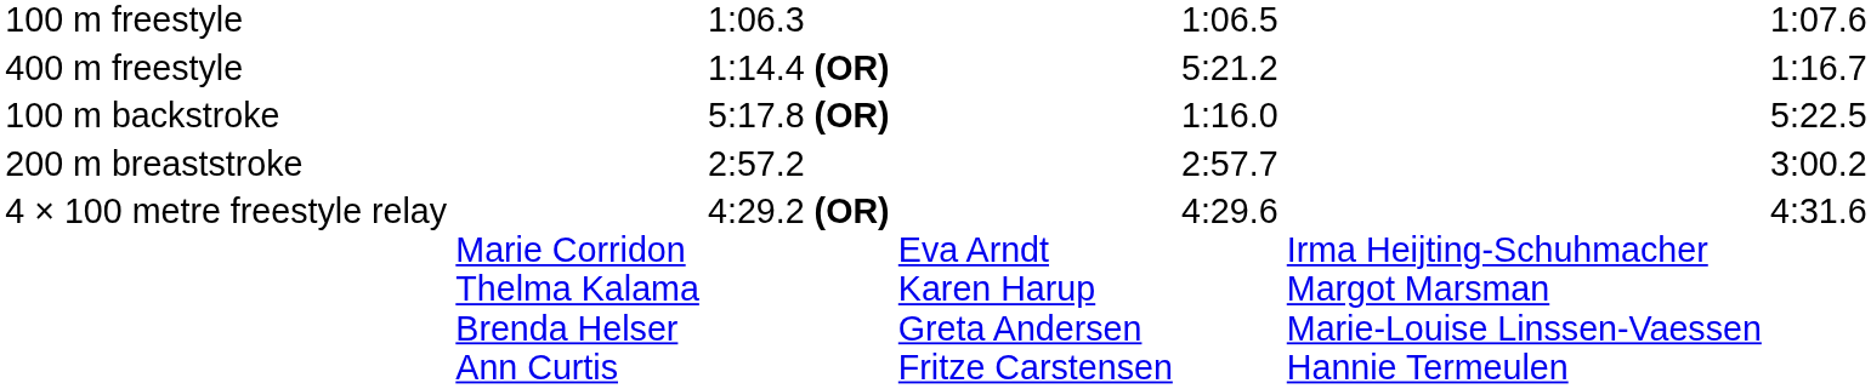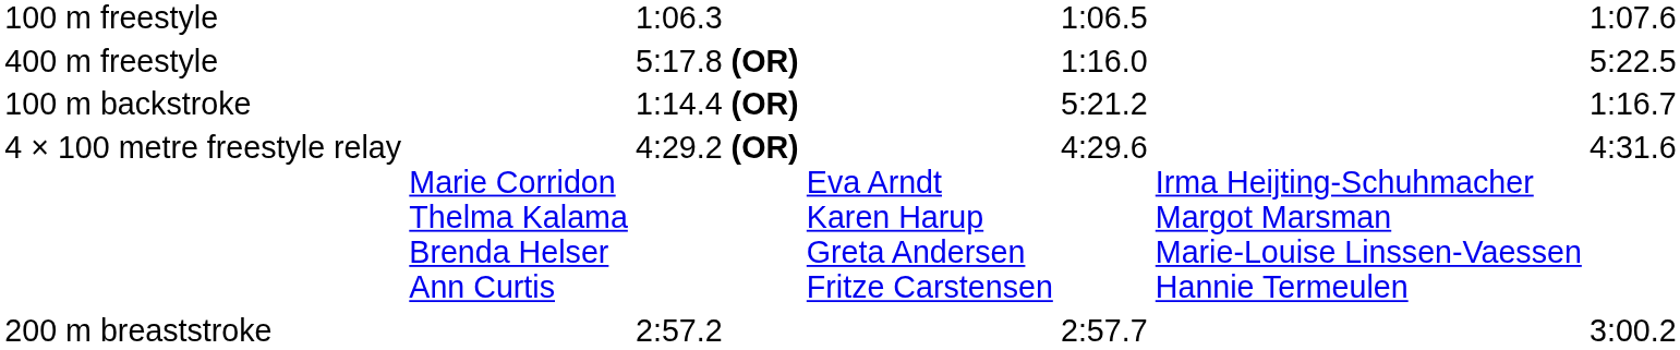400 m freestyle | column 3: 1:14.4 (OR) -> 5:17.8 (OR)
400 m freestyle | column 5: 5:21.2 -> 1:16.0
400 m freestyle | column 7: 1:16.7 -> 5:22.5
100 m backstroke | column 3: 5:17.8 (OR) -> 1:14.4 (OR)
100 m backstroke | column 5: 1:16.0 -> 5:21.2
100 m backstroke | column 7: 5:22.5 -> 1:16.7
rows swapped: 200 m breaststroke <-> 4 × 100 metre freestyle relay
